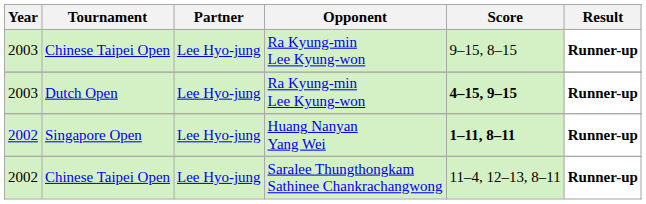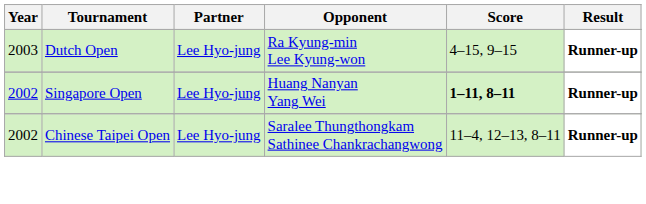- row: 2003 | Chinese Taipei Open | Lee Hyo-jung | Ra Kyung-min Lee Kyung-won | 9–15, 8–15 | Runner-up
Dutch Open | Score: bold -> normal
